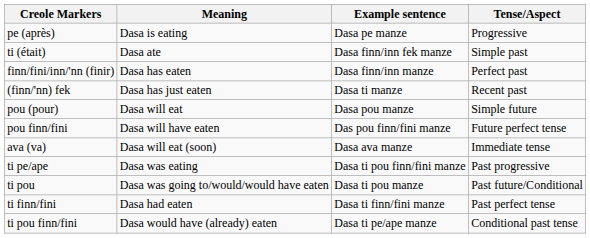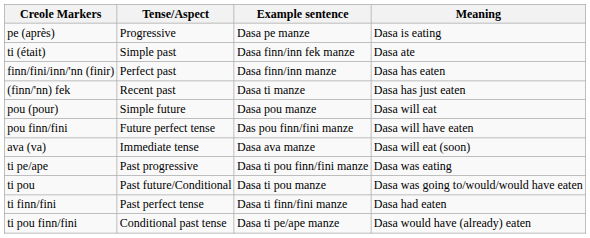columns swapped: Tense/Aspect <-> Meaning
